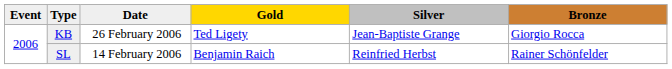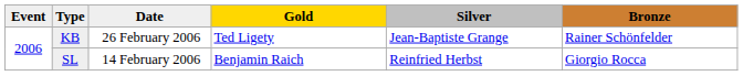KB | Bronze: Giorgio Rocca -> Rainer Schönfelder
SL | Bronze: Rainer Schönfelder -> Giorgio Rocca
